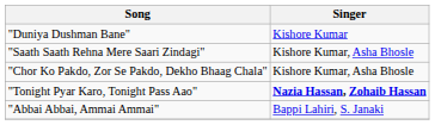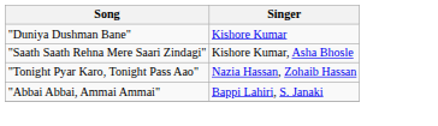- row: "Chor Ko Pakdo, Zor Se Pakdo, Dekho Bhaag Chala" | Kishore Kumar, Asha Bhosle
"Tonight Pyar Karo, Tonight Pass Aao" | Singer: bold -> normal
